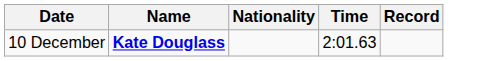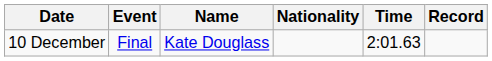+ column: Event | Final
10 December | Name: bold -> normal
